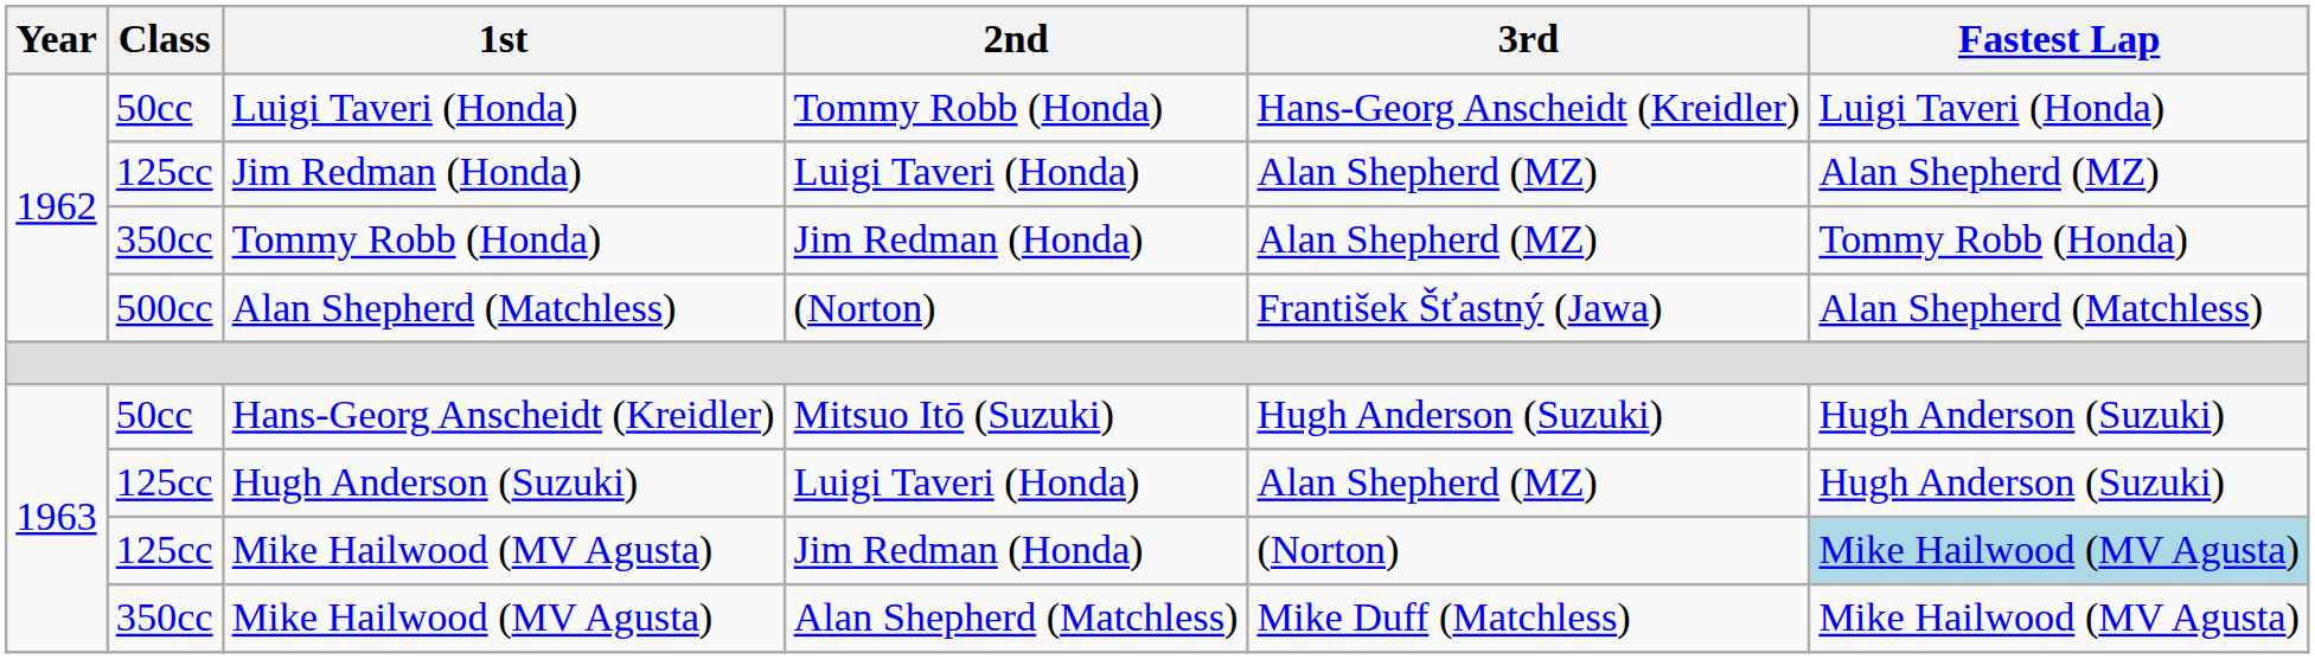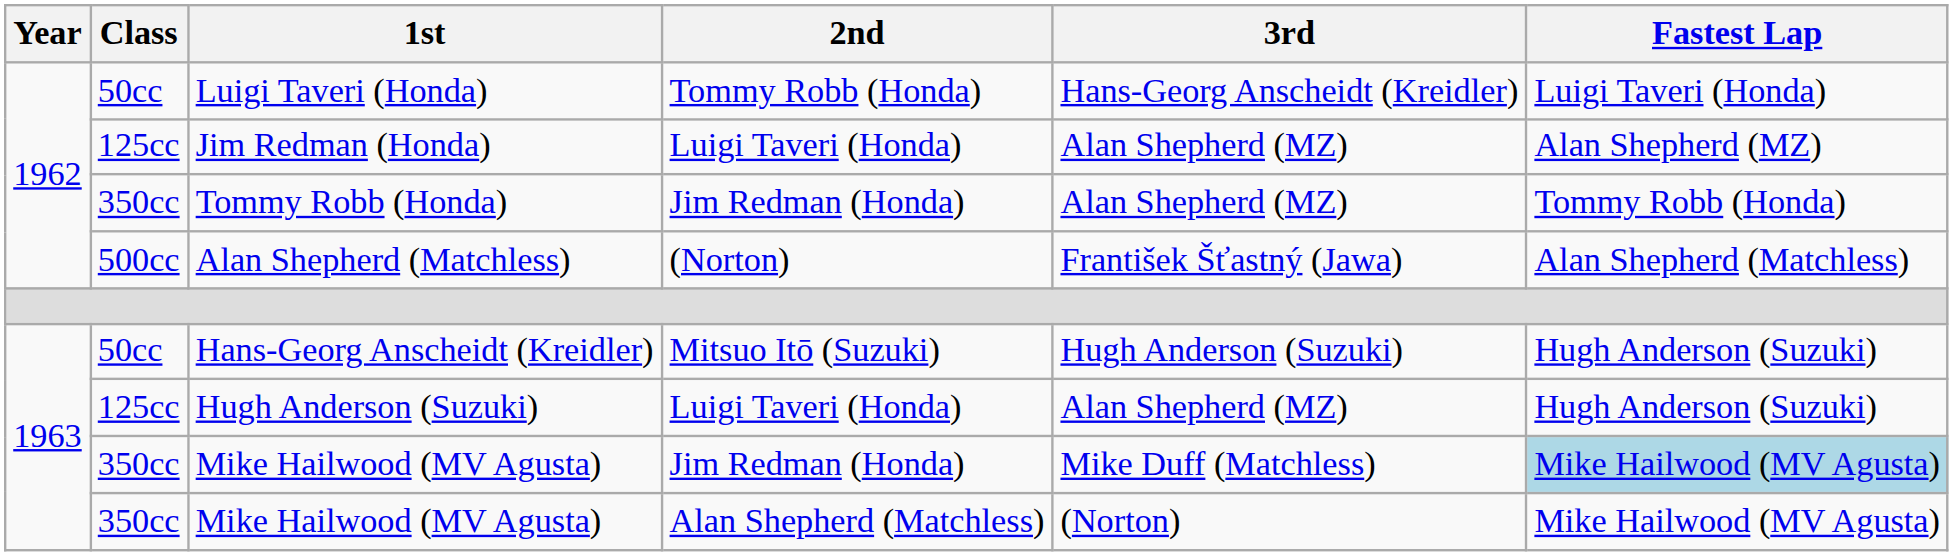Mike Hailwood (MV Agusta) / Jim Redman (Honda) | Class: 125cc -> 350cc
Mike Hailwood (MV Agusta) / Jim Redman (Honda) | 3rd: (Norton) -> Mike Duff (Matchless)
Mike Hailwood (MV Agusta) / Alan Shepherd (Matchless) | 3rd: Mike Duff (Matchless) -> (Norton)
